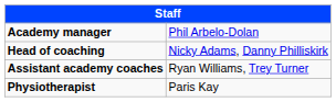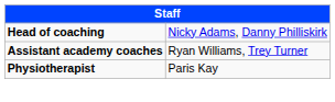- row: Academy manager | Phil Arbelo-Dolan
